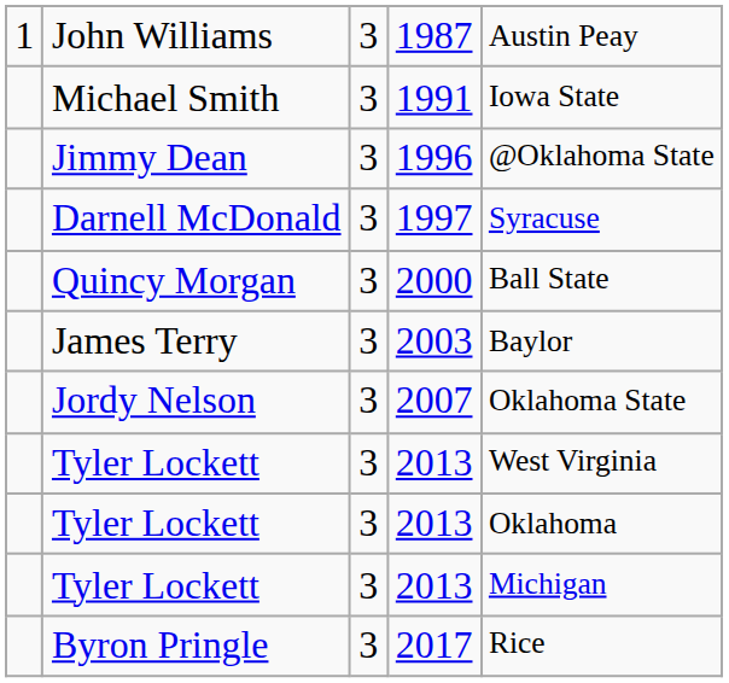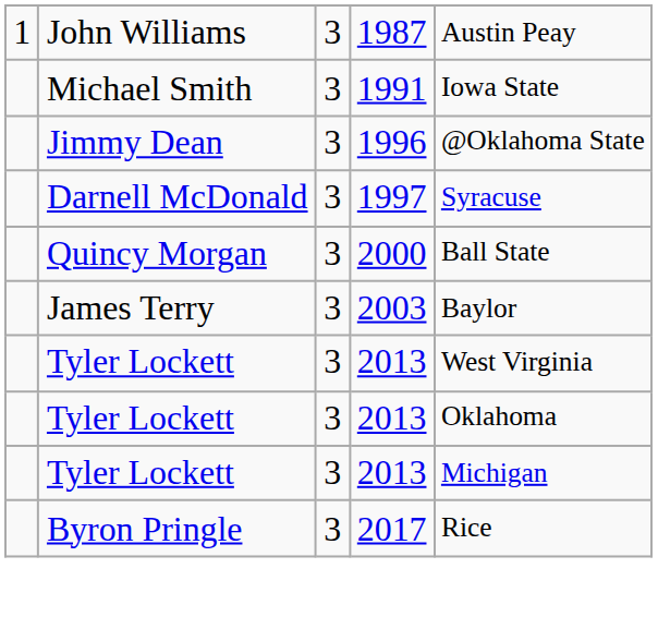- row: Jordy Nelson | 3 | 2007 | Oklahoma State
